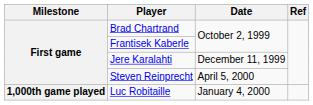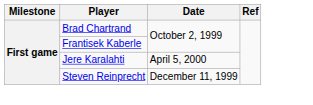Jere Karalahti | Date: December 11, 1999 -> April 5, 2000
Steven Reinprecht | Date: April 5, 2000 -> December 11, 1999
- row: 1,000th game played | Luc Robitaille | January 4, 2000
